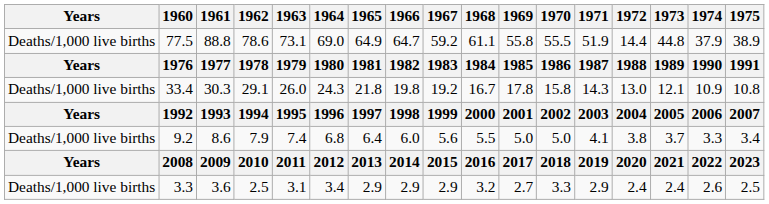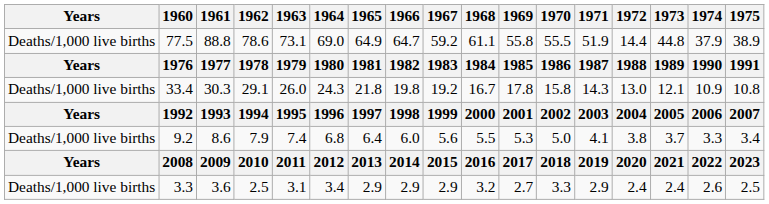9.2 | 1969: 5.0 -> 5.3
